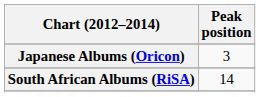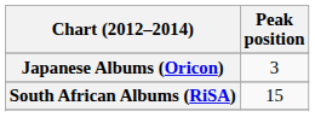South African Albums (RiSA) | Peak position: 14 -> 15
